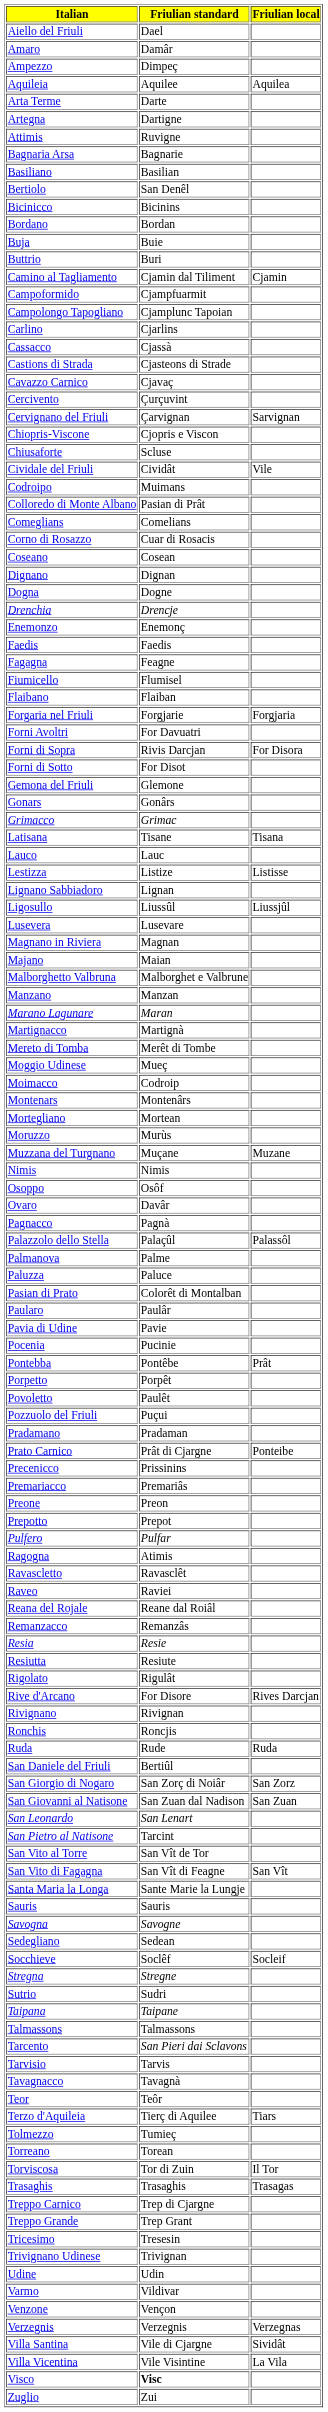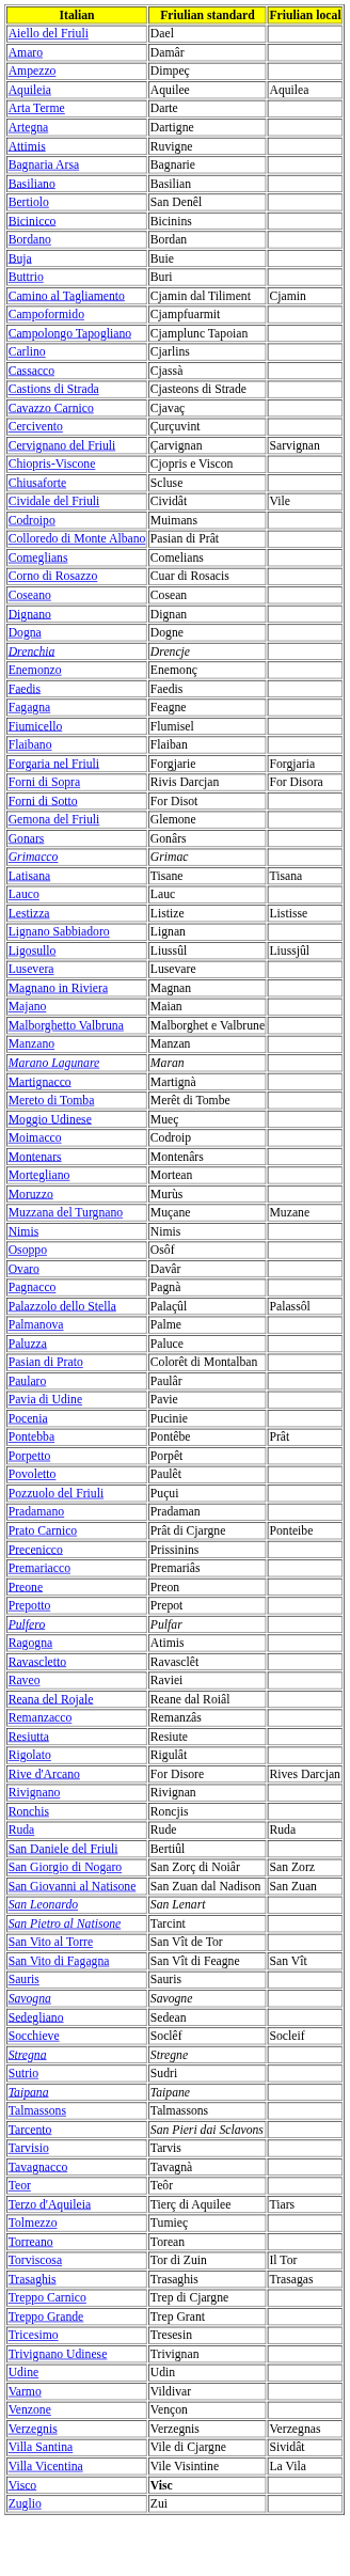- row: Forni Avoltri | For Davuatri
- row: Resia | Resie
- row: Santa Maria la Longa | Sante Marie la Lungje
